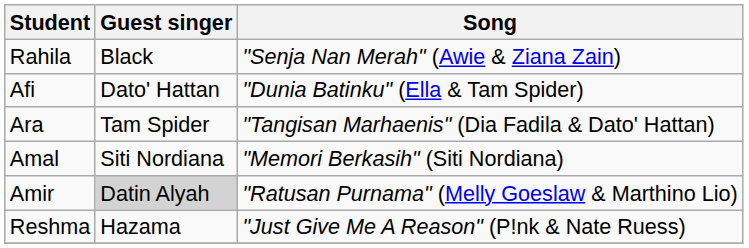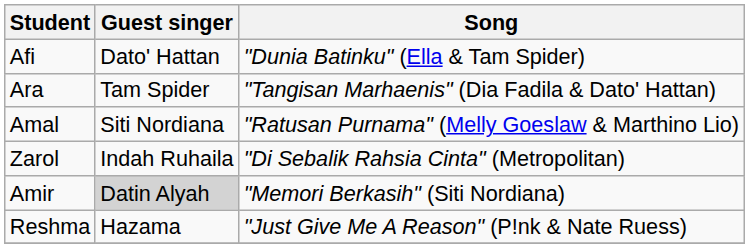- row: Rahila | Black | "Senja Nan Merah" (Awie & Ziana Zain)
Amal | Song: "Memori Berkasih" (Siti Nordiana) -> "Ratusan Purnama" (Melly Goeslaw & Marthino Lio)
+ row: Zarol | Indah Ruhaila | "Di Sebalik Rahsia Cinta" (Metropolitan)
Amir | Song: "Ratusan Purnama" (Melly Goeslaw & Marthino Lio) -> "Memori Berkasih" (Siti Nordiana)
